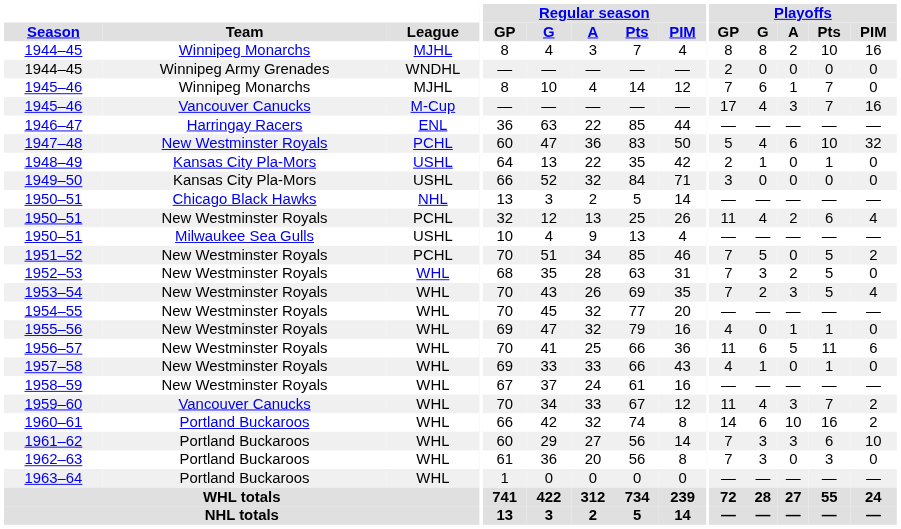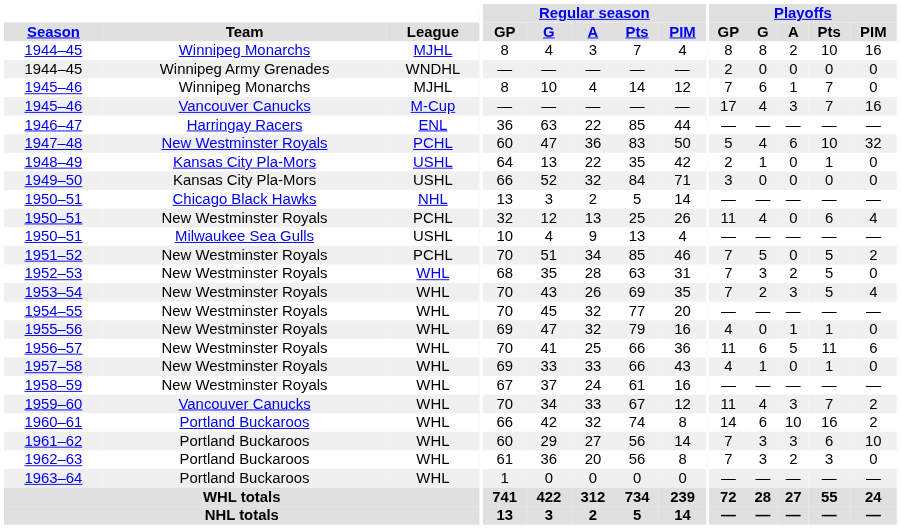1950–51 / PCHL | Playoffs / A: 2 -> 0
1962–63 | Playoffs / A: 0 -> 2
